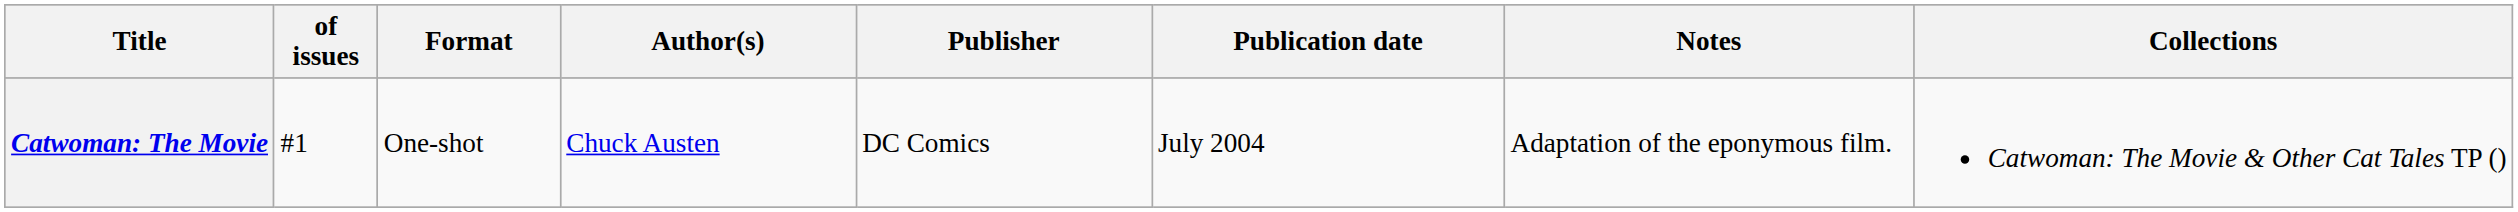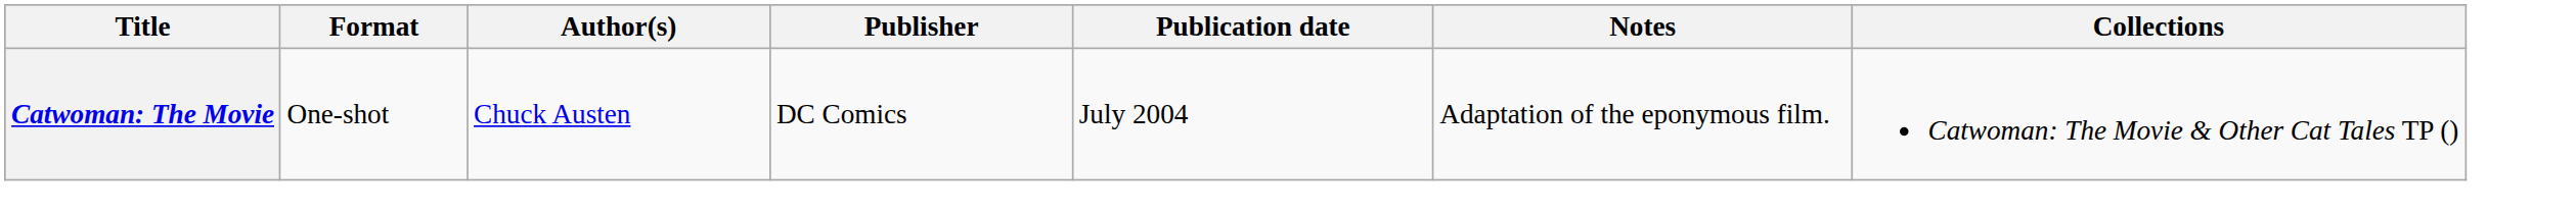- column: of issues | #1
